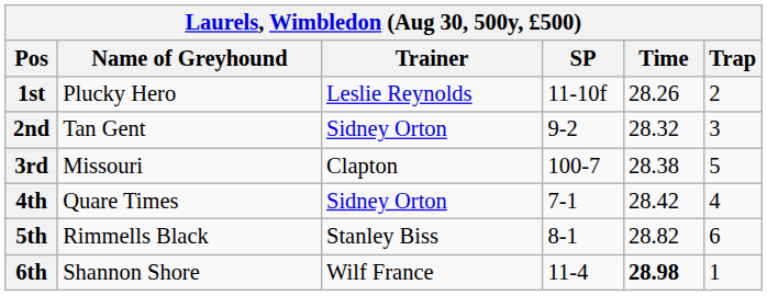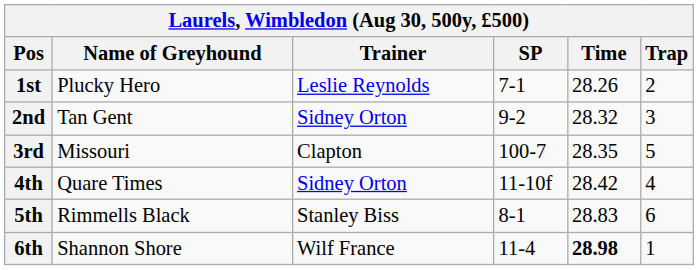1st | SP: 11-10f -> 7-1
3rd | Time: 28.38 -> 28.35
4th | SP: 7-1 -> 11-10f
5th | Time: 28.82 -> 28.83
